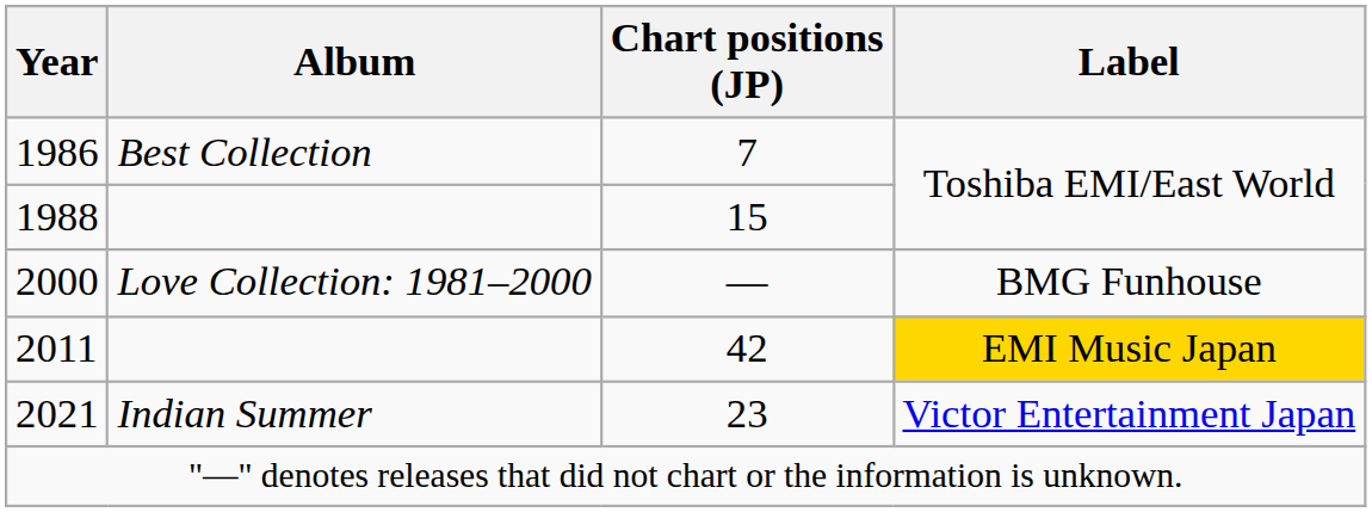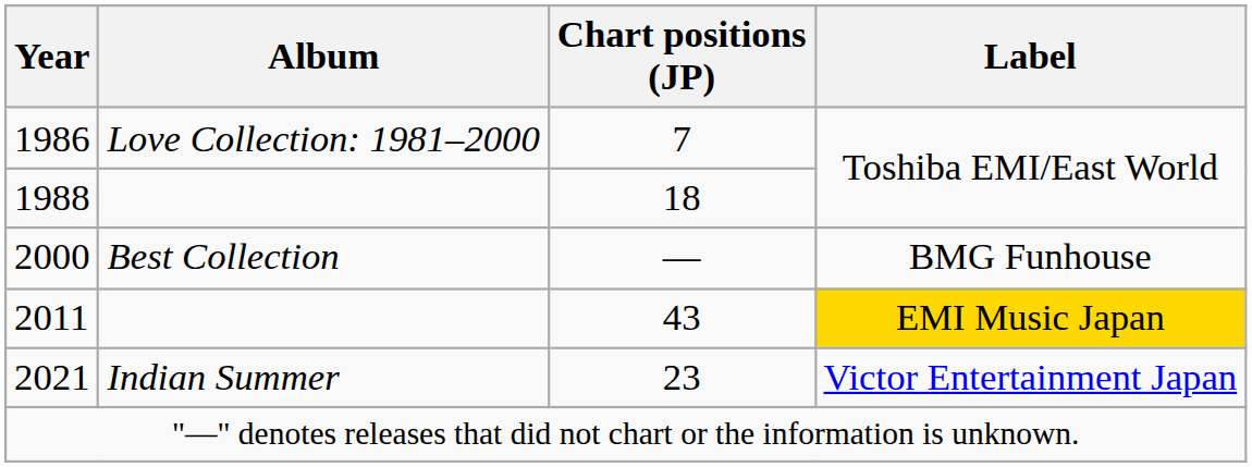1986 | Album: Best Collection -> Love Collection: 1981–2000
1988 | Chart positions (JP): 15 -> 18
2000 | Album: Love Collection: 1981–2000 -> Best Collection
2011 | Chart positions (JP): 42 -> 43
